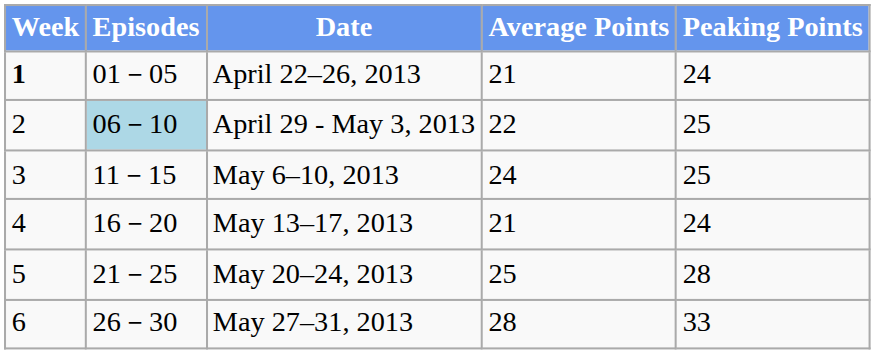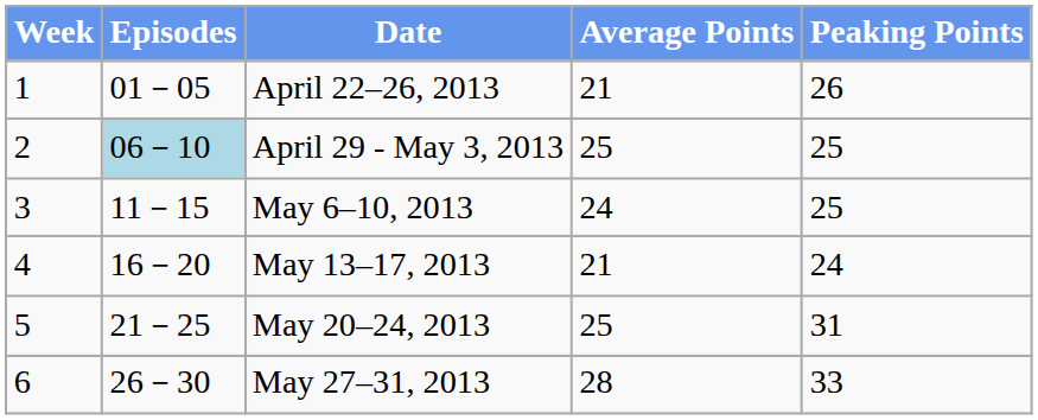April 22–26, 2013 | Week: bold -> normal
April 22–26, 2013 | Peaking Points: 24 -> 26
April 29 - May 3, 2013 | Average Points: 22 -> 25
May 20–24, 2013 | Peaking Points: 28 -> 31
